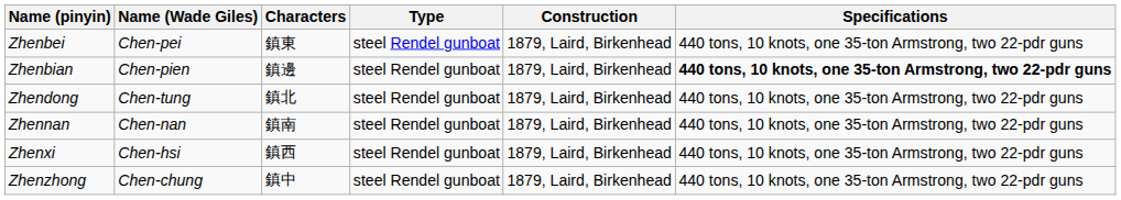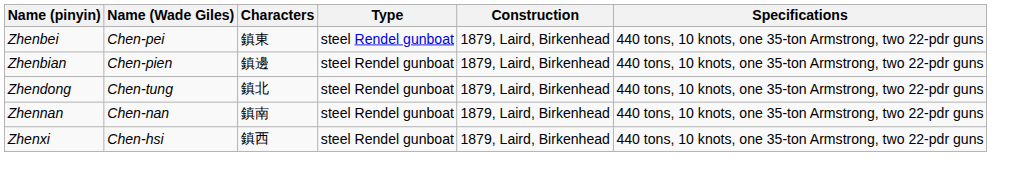Zhenbian | Specifications: bold -> normal
- row: Zhenzhong | Chen-chung | 鎮中 | steel Rendel gunboat | 1879, Laird, Birkenhead | 440 tons, 10 knots, one 35-ton Armstrong, two 22-pdr guns
